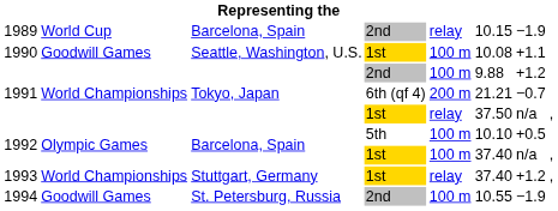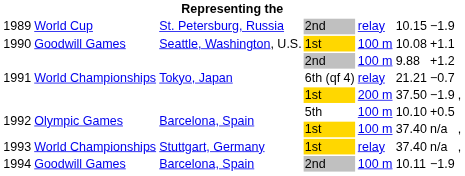1989 | column 3: Barcelona, Spain -> St. Petersburg, Russia
1991 / 6th (qf 4) | column 5: 200 m -> relay
1991 / 1st | column 5: relay -> 200 m
1991 / 1st | column 7: n/a -> −1.9
1993 | column 7: +1.2 -> n/a
1994 | column 3: St. Petersburg, Russia -> Barcelona, Spain
1994 | column 6: 10.55 -> 10.11
